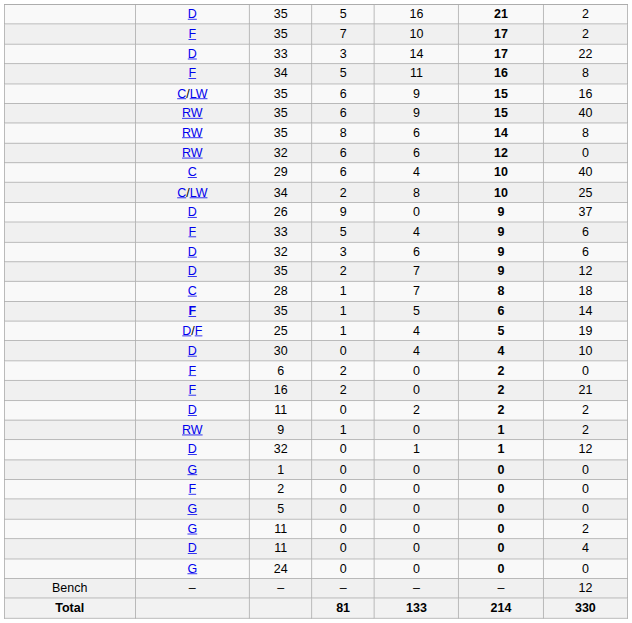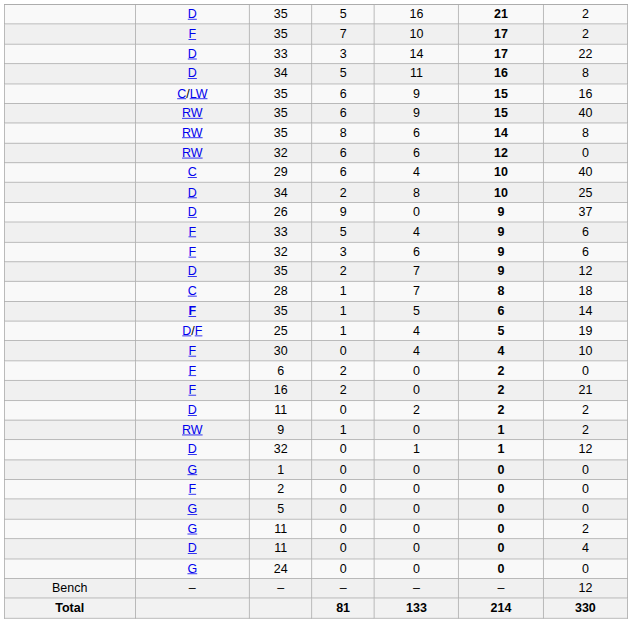34 / 5 | column 2: F -> D
34 / 2 | column 2: C/LW -> D
32 / 3 | column 2: D -> F
30 | column 2: D -> F
